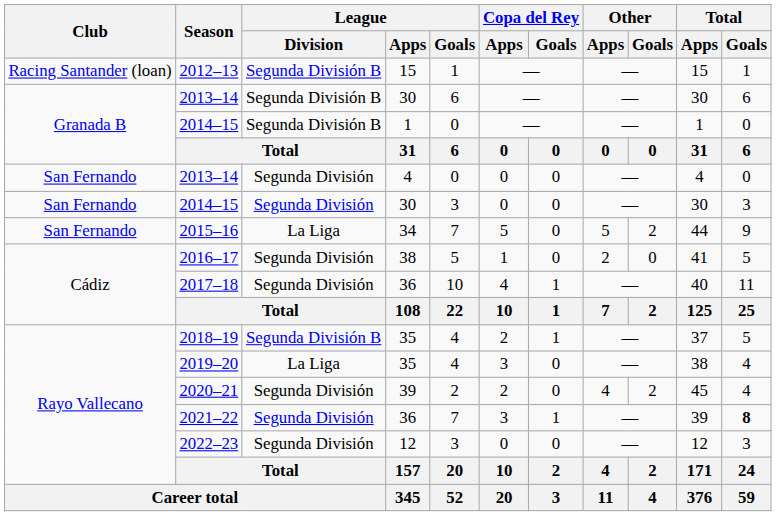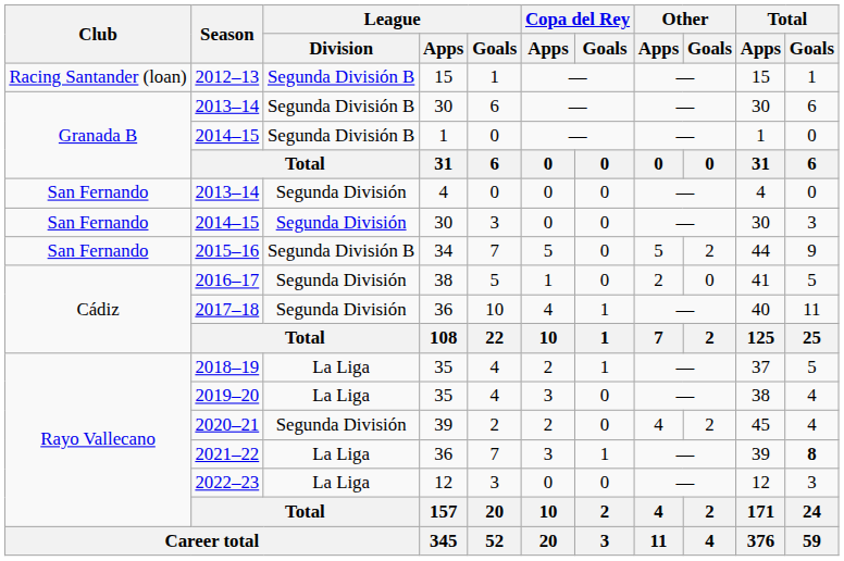2015–16 | League / Division: La Liga -> Segunda División B
2018–19 | League / Division: Segunda División B -> La Liga
2021–22 | League / Division: Segunda División -> La Liga
2022–23 | League / Division: Segunda División -> La Liga
